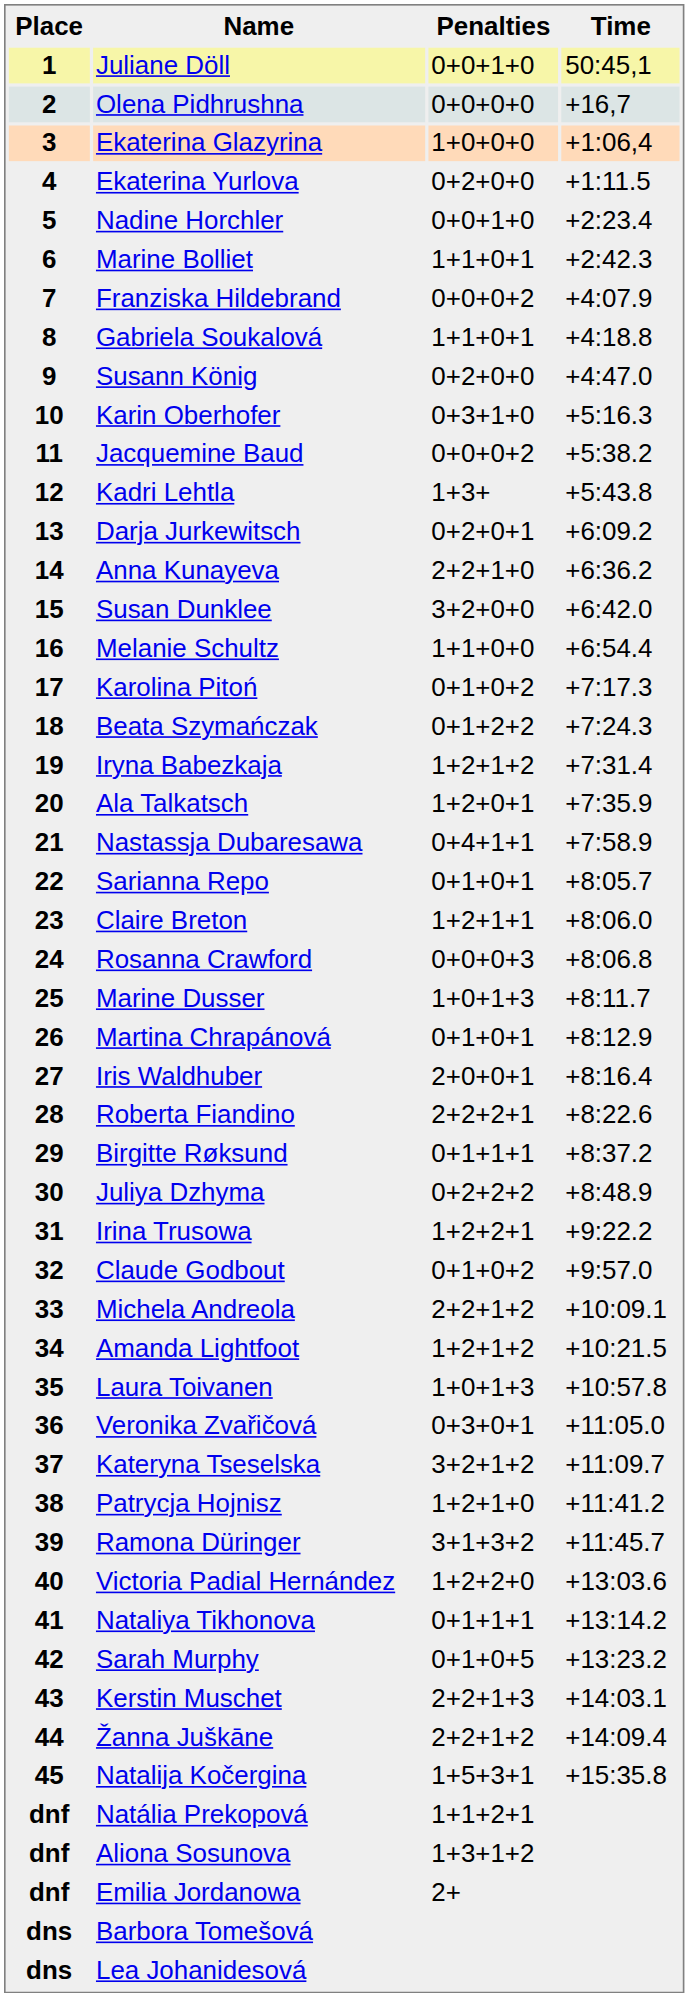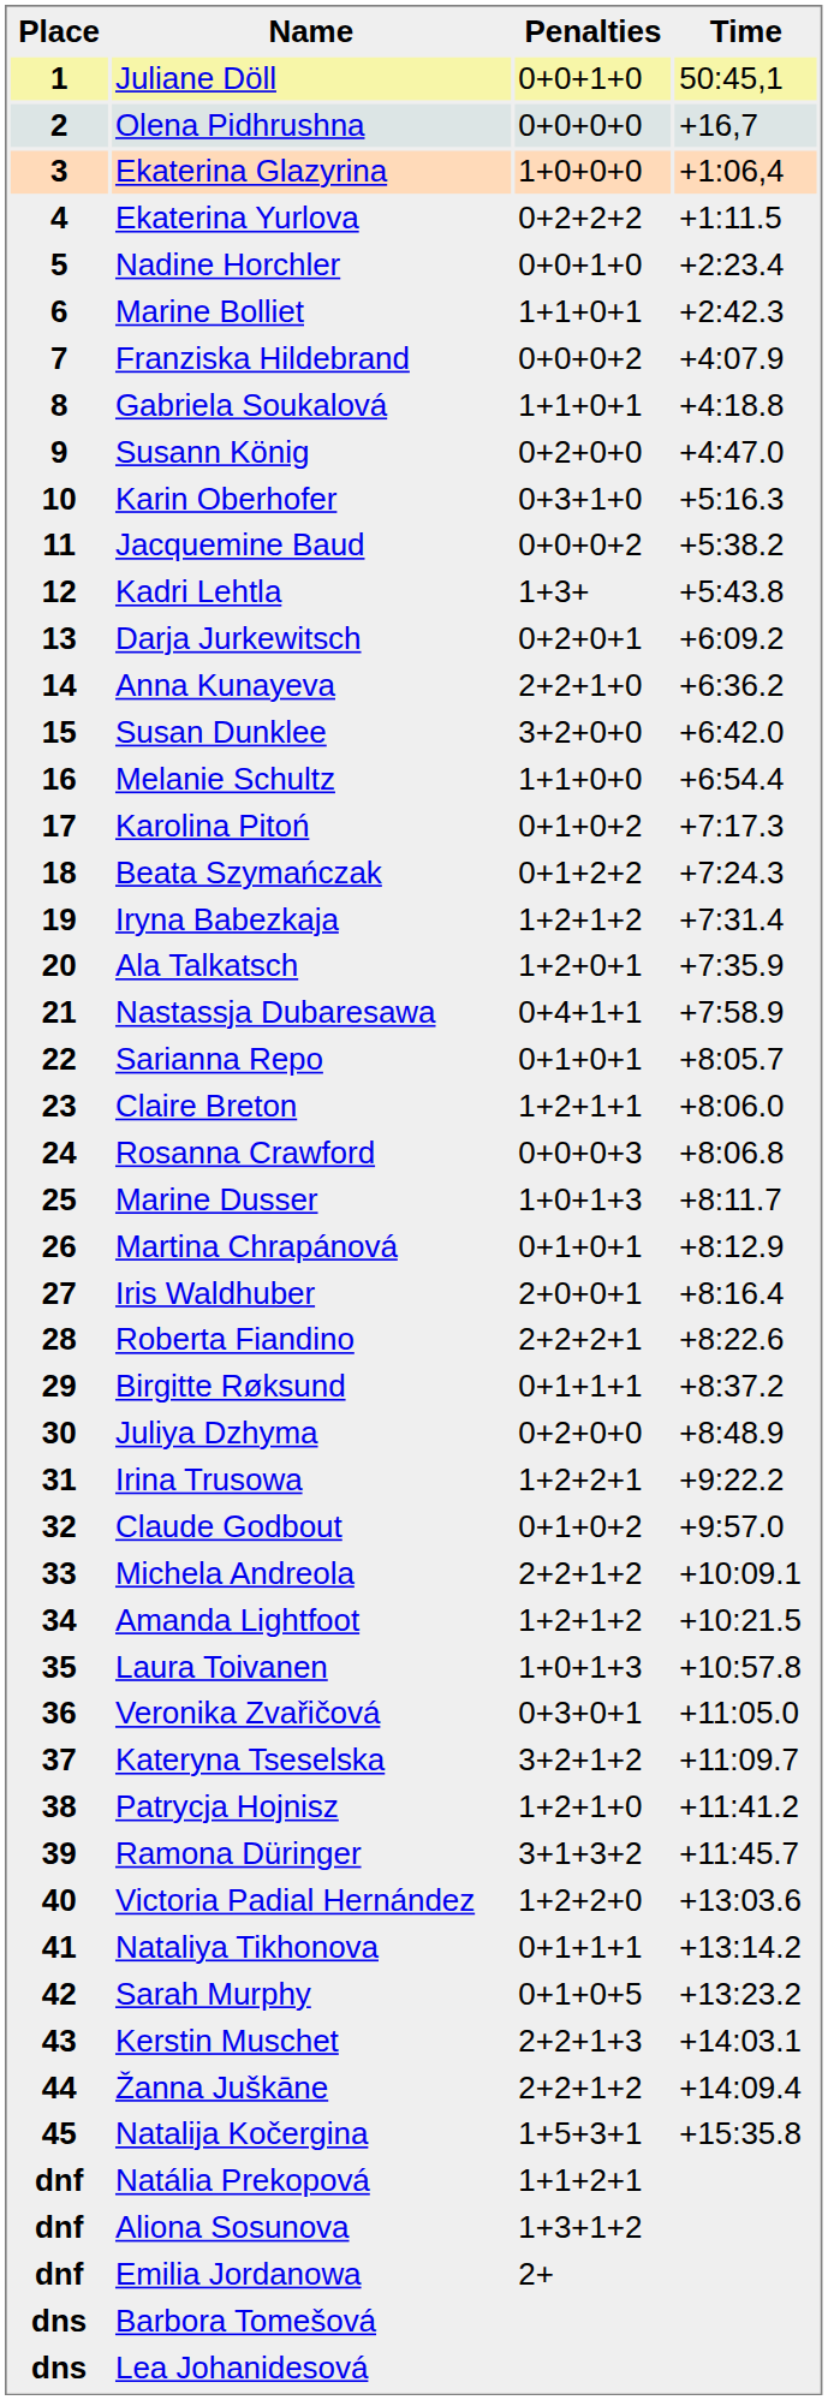4 | Penalties: 0+2+0+0 -> 0+2+2+2
30 | Penalties: 0+2+2+2 -> 0+2+0+0
